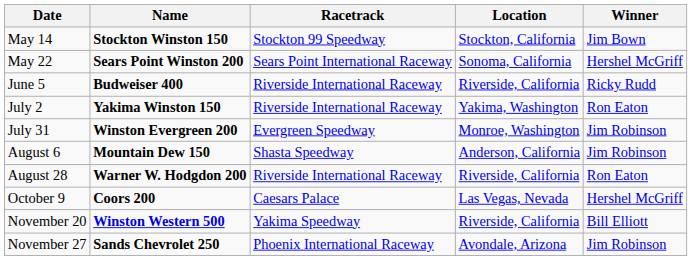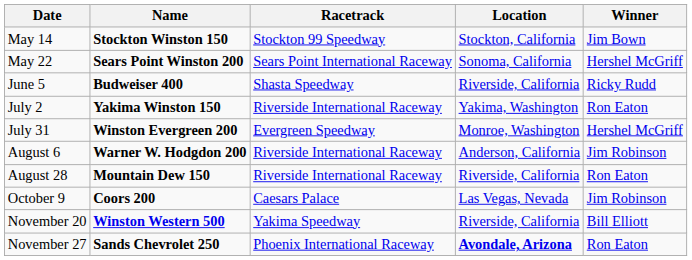June 5 | Racetrack: Riverside International Raceway -> Shasta Speedway
July 31 | Winner: Jim Robinson -> Hershel McGriff
August 6 | Name: Mountain Dew 150 -> Warner W. Hodgdon 200
August 6 | Racetrack: Shasta Speedway -> Riverside International Raceway
August 28 | Name: Warner W. Hodgdon 200 -> Mountain Dew 150
October 9 | Winner: Hershel McGriff -> Jim Robinson
November 27 | Location: normal -> bold
November 27 | Winner: Jim Robinson -> Ron Eaton
